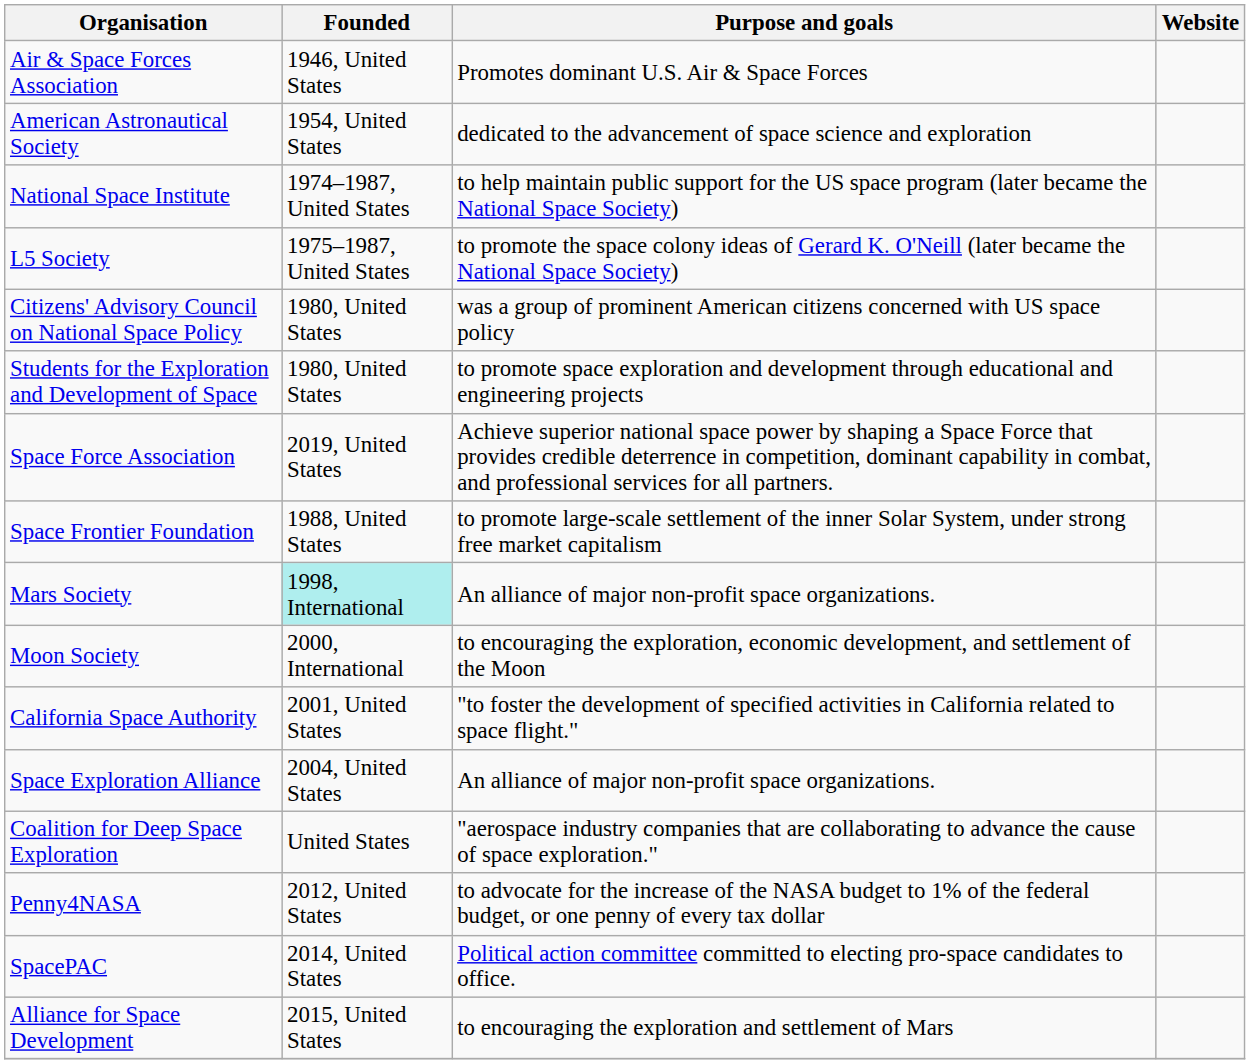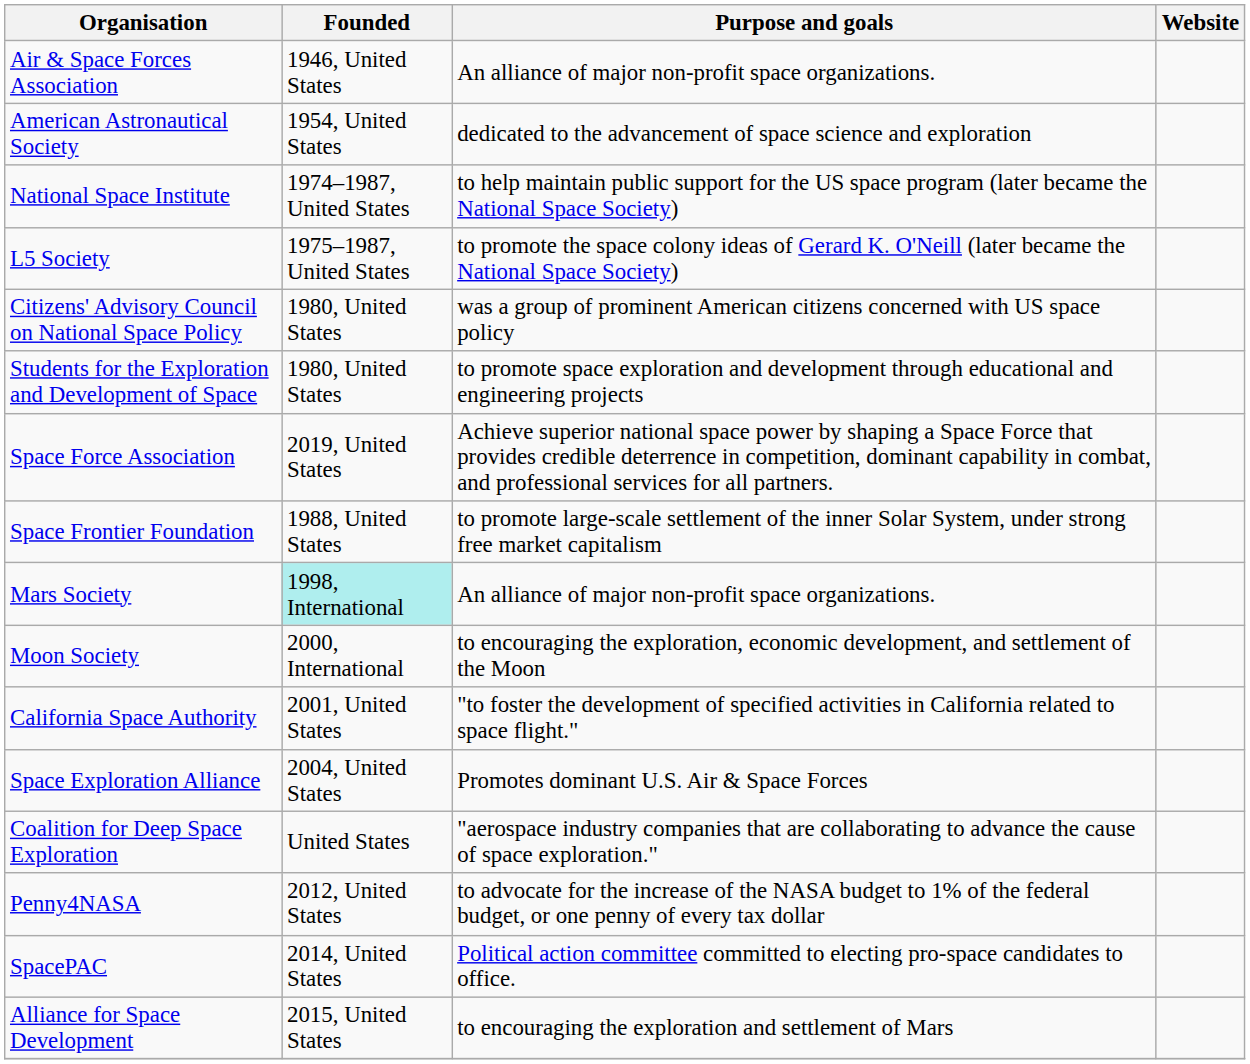Air & Space Forces Association | Purpose and goals: Promotes dominant U.S. Air & Space Forces -> An alliance of major non-profit space organizations.
Space Exploration Alliance | Purpose and goals: An alliance of major non-profit space organizations. -> Promotes dominant U.S. Air & Space Forces
